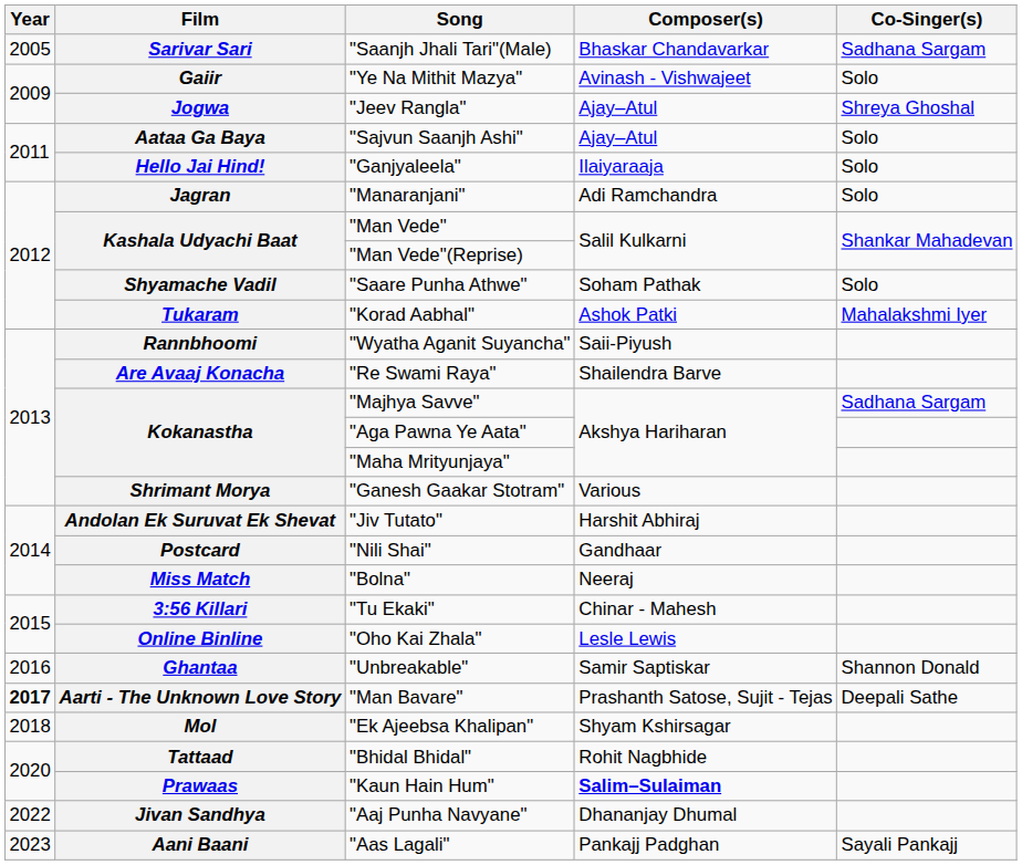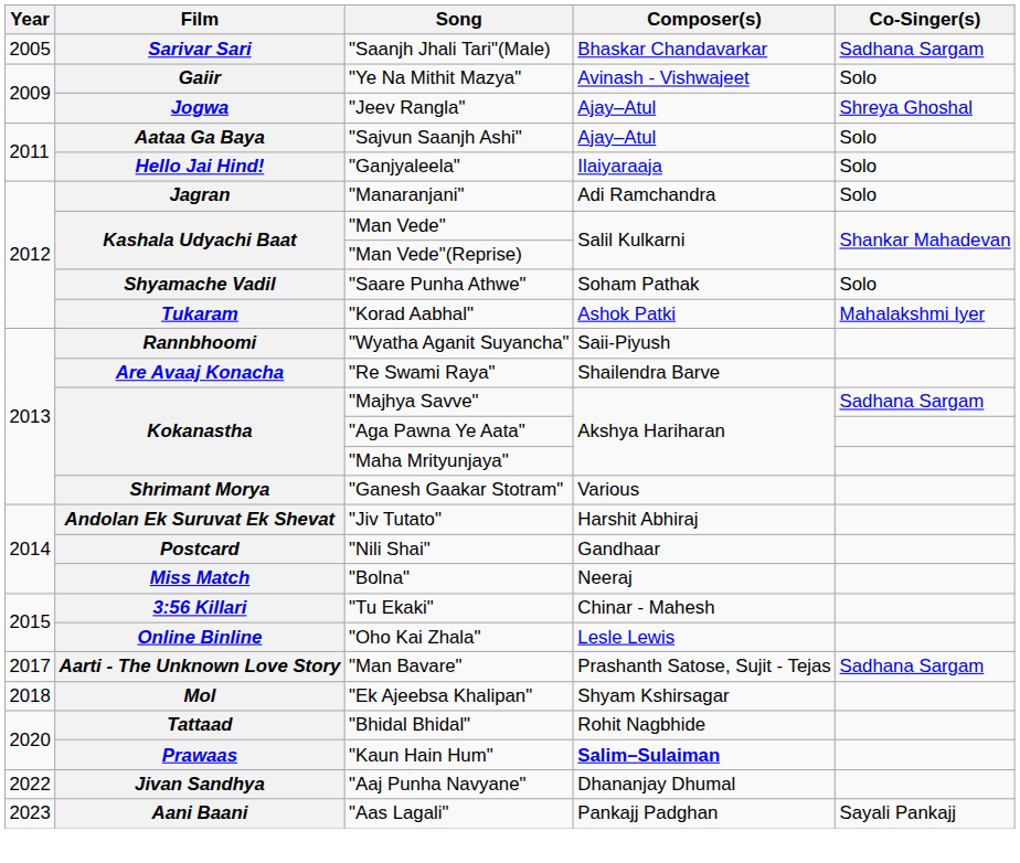- row: 2016 | Ghantaa | "Unbreakable" | Samir Saptiskar | Shannon Donald
"Man Bavare" | Year: bold -> normal
"Man Bavare" | Co-Singer(s): Deepali Sathe -> Sadhana Sargam
